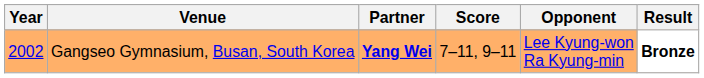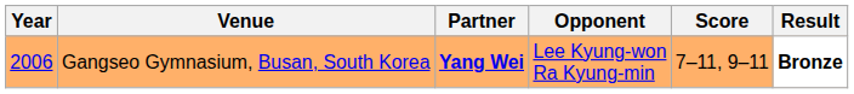columns swapped: Opponent <-> Score
Gangseo Gymnasium, Busan, South Korea | Year: 2002 -> 2006
